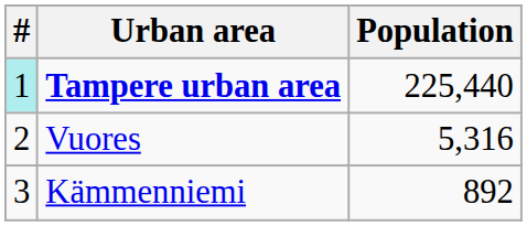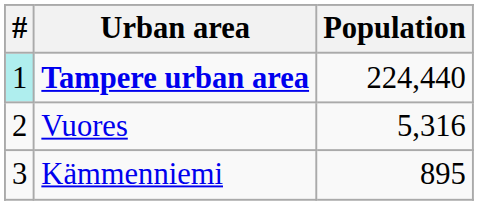Tampere urban area | Population: 225,440 -> 224,440
Kämmenniemi | Population: 892 -> 895
